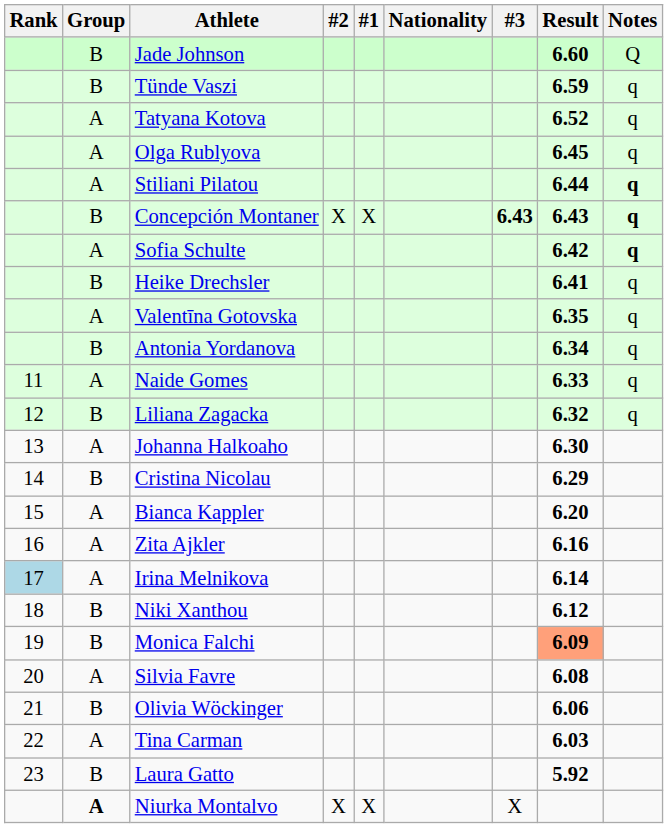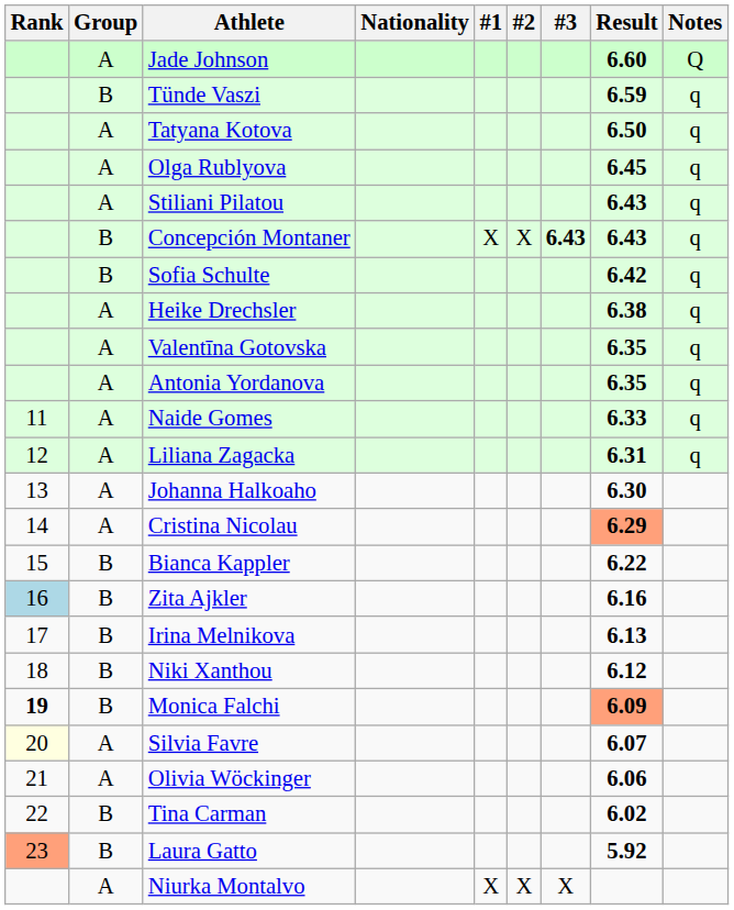columns swapped: Nationality <-> #2
Jade Johnson | Group: B -> A
Tatyana Kotova | Result: 6.52 -> 6.50
Stiliani Pilatou | Result: 6.44 -> 6.43
Stiliani Pilatou | Notes: bold -> normal
Concepción Montaner | Notes: bold -> normal
Sofia Schulte | Group: A -> B
Sofia Schulte | Notes: bold -> normal
Heike Drechsler | Group: B -> A
Heike Drechsler | Result: 6.41 -> 6.38
Antonia Yordanova | Group: B -> A
Antonia Yordanova | Result: 6.34 -> 6.35
Liliana Zagacka | Group: B -> A
Liliana Zagacka | Result: 6.32 -> 6.31
Cristina Nicolau | Group: B -> A
Cristina Nicolau | Result: no background -> lightsalmon background
Bianca Kappler | Group: A -> B
Bianca Kappler | Result: 6.20 -> 6.22
Zita Ajkler | Rank: no background -> lightblue background
Zita Ajkler | Group: A -> B
Irina Melnikova | Rank: lightblue background -> no background
Irina Melnikova | Group: A -> B
Irina Melnikova | Result: 6.14 -> 6.13
Monica Falchi | Rank: normal -> bold
Silvia Favre | Rank: no background -> lightyellow background
Silvia Favre | Result: 6.08 -> 6.07
Olivia Wöckinger | Group: B -> A
Tina Carman | Group: A -> B
Tina Carman | Result: 6.03 -> 6.02
Laura Gatto | Rank: no background -> lightsalmon background
Niurka Montalvo | Group: bold -> normal
